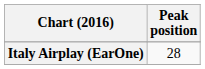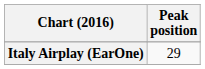Italy Airplay (EarOne) | Peak position: 28 -> 29
